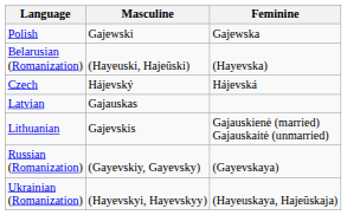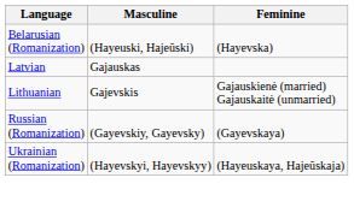- row: Polish | Gajewski | Gajewska
- row: Czech | Hájevský | Hájevská
